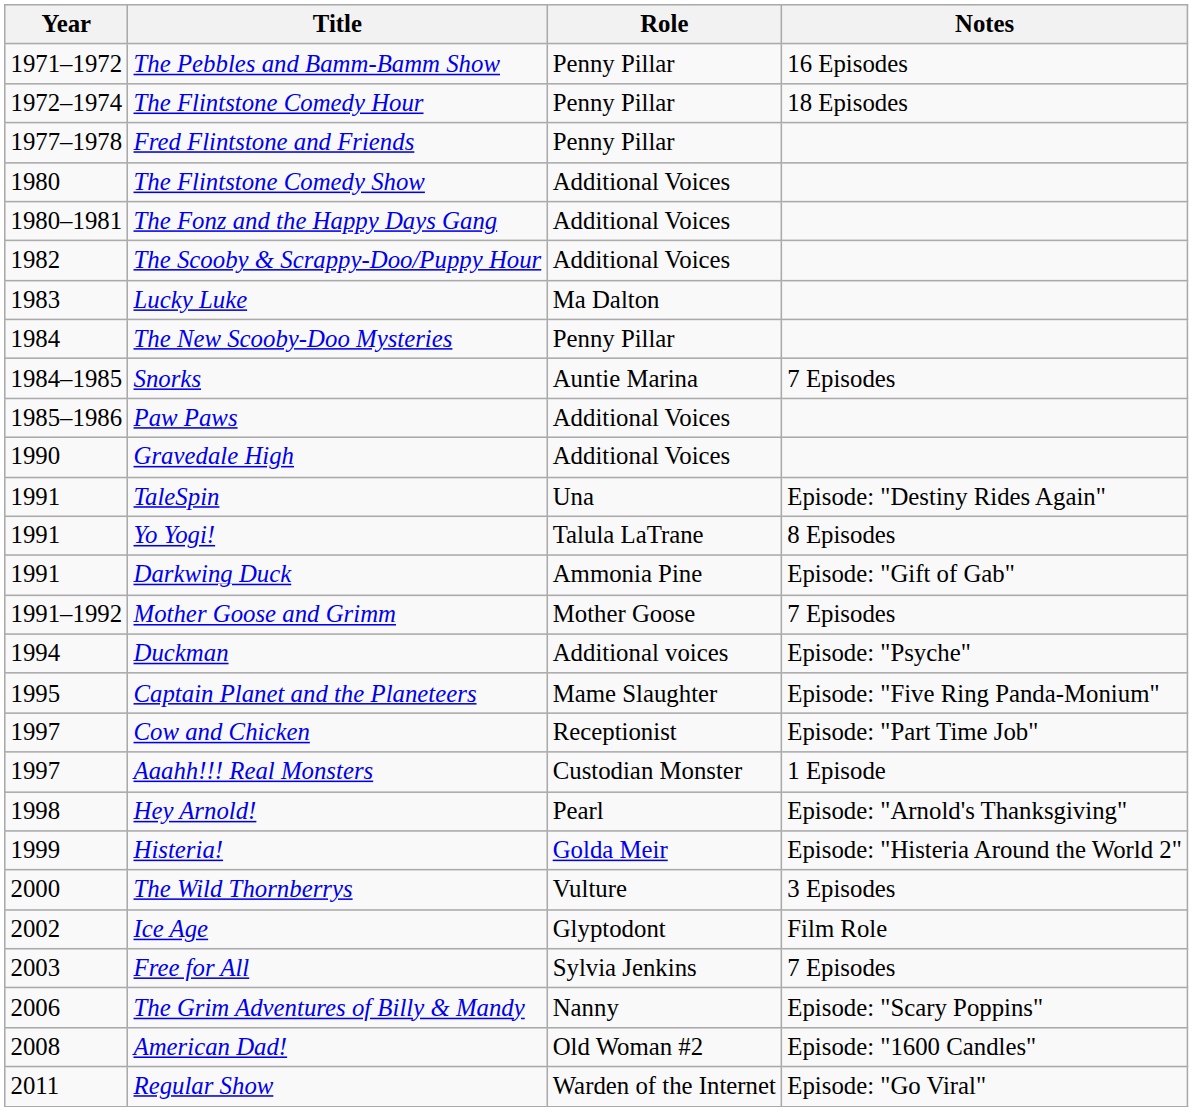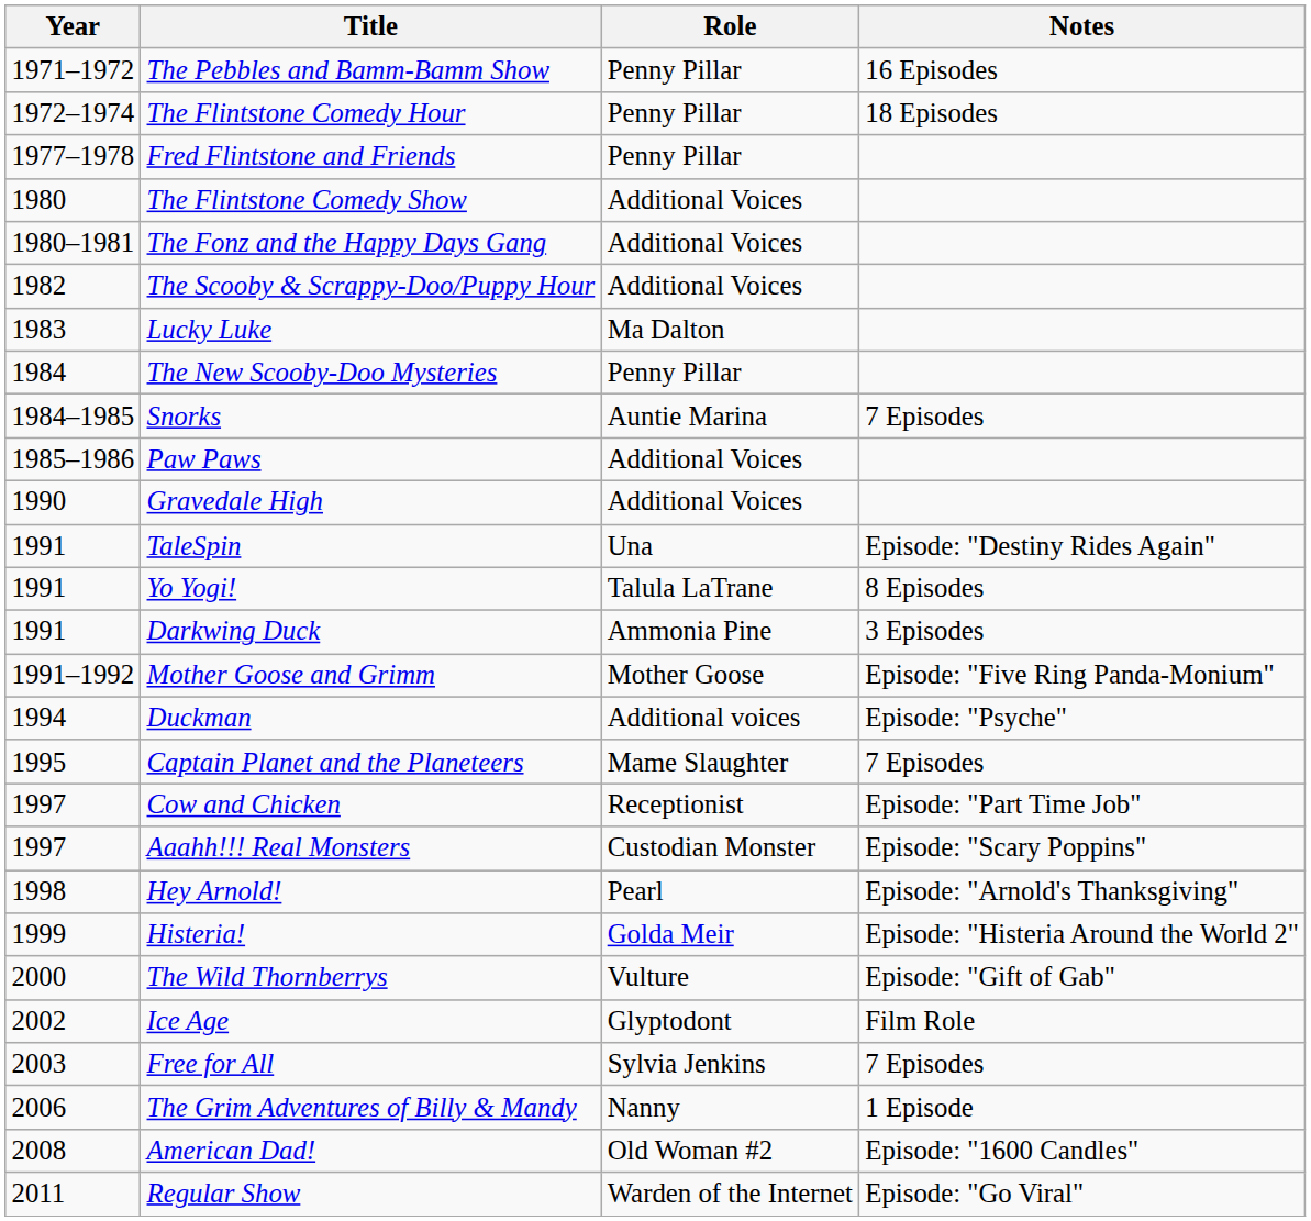Darkwing Duck | Notes: Episode: "Gift of Gab" -> 3 Episodes
Mother Goose and Grimm | Notes: 7 Episodes -> Episode: "Five Ring Panda-Monium"
Captain Planet and the Planeteers | Notes: Episode: "Five Ring Panda-Monium" -> 7 Episodes
Aaahh!!! Real Monsters | Notes: 1 Episode -> Episode: "Scary Poppins"
The Wild Thornberrys | Notes: 3 Episodes -> Episode: "Gift of Gab"
The Grim Adventures of Billy & Mandy | Notes: Episode: "Scary Poppins" -> 1 Episode
